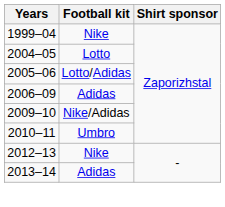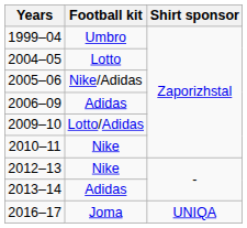1999–04 | Football kit: Nike -> Umbro
2005–06 | Football kit: Lotto/Adidas -> Nike/Adidas
2009–10 | Football kit: Nike/Adidas -> Lotto/Adidas
2010–11 | Football kit: Umbro -> Nike
+ row: 2016–17 | Joma | UNIQA
